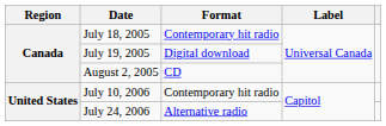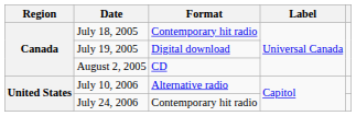July 10, 2006 | Format: Contemporary hit radio -> Alternative radio
July 24, 2006 | Format: Alternative radio -> Contemporary hit radio
